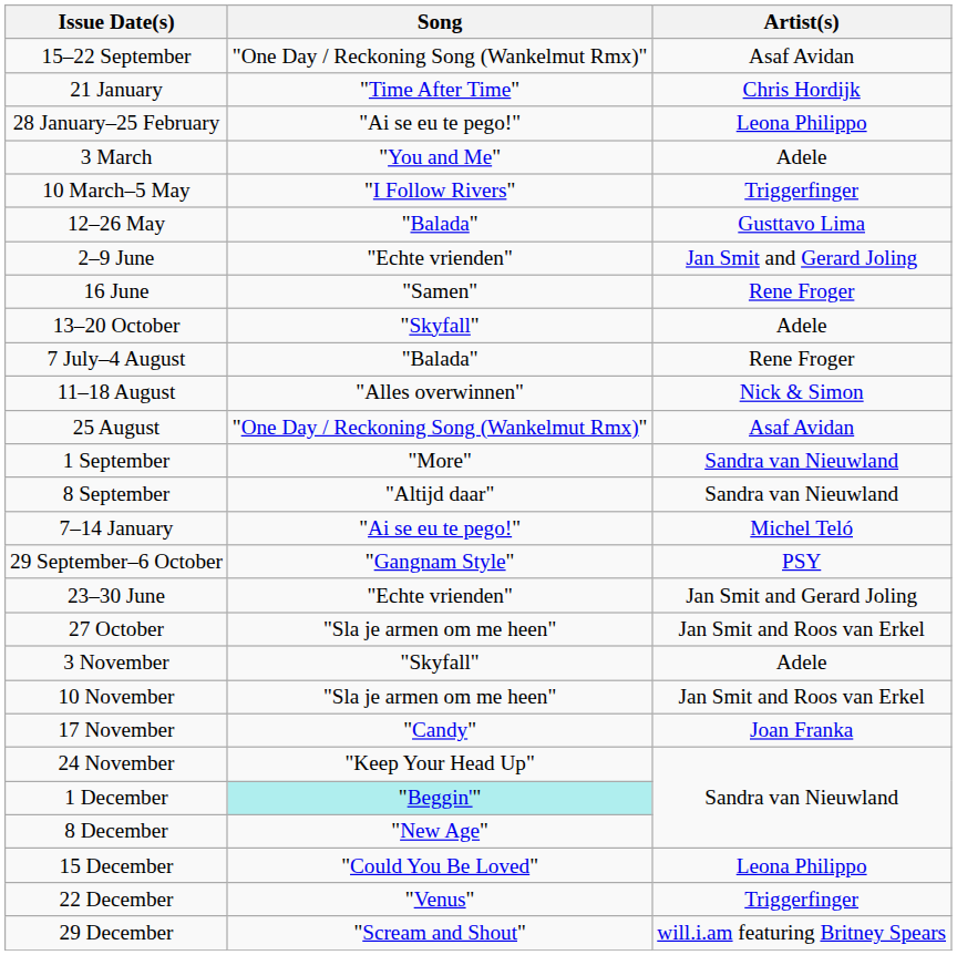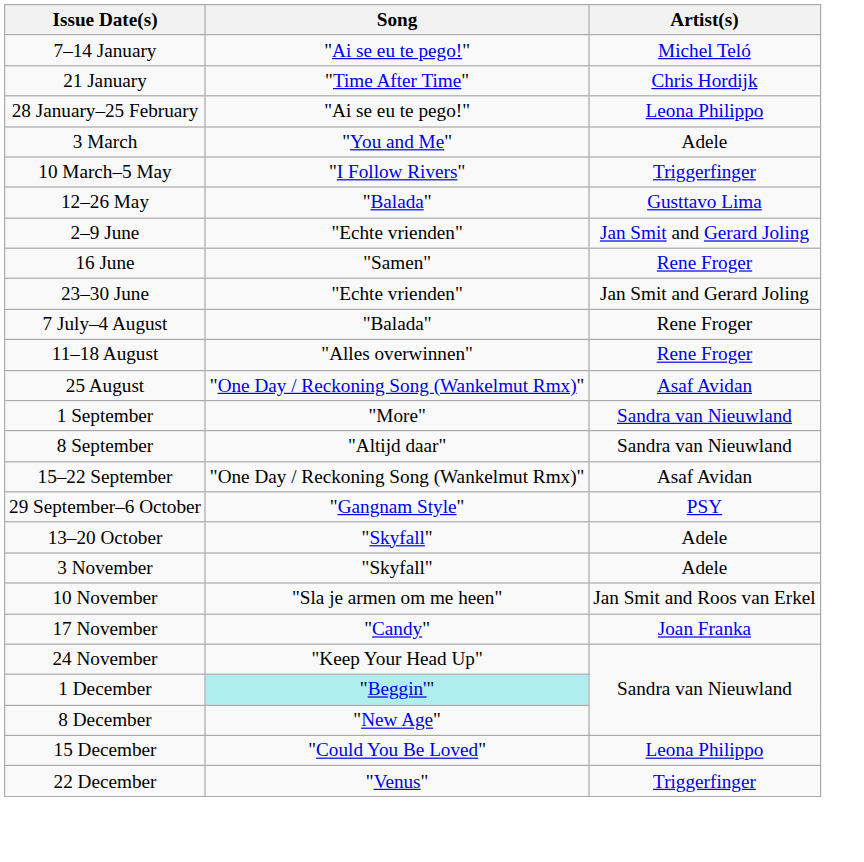rows swapped: 7–14 January <-> 15–22 September
rows swapped: 23–30 June <-> 13–20 October
11–18 August | Artist(s): Nick & Simon -> Rene Froger
- row: 27 October | "Sla je armen om me heen" | Jan Smit and Roos van Erkel
- row: 29 December | "Scream and Shout" | will.i.am featuring Britney Spears
